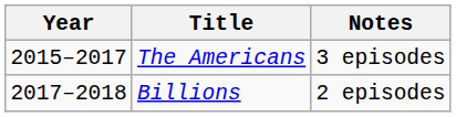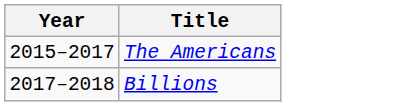- column: Notes | 3 episodes | 2 episodes
